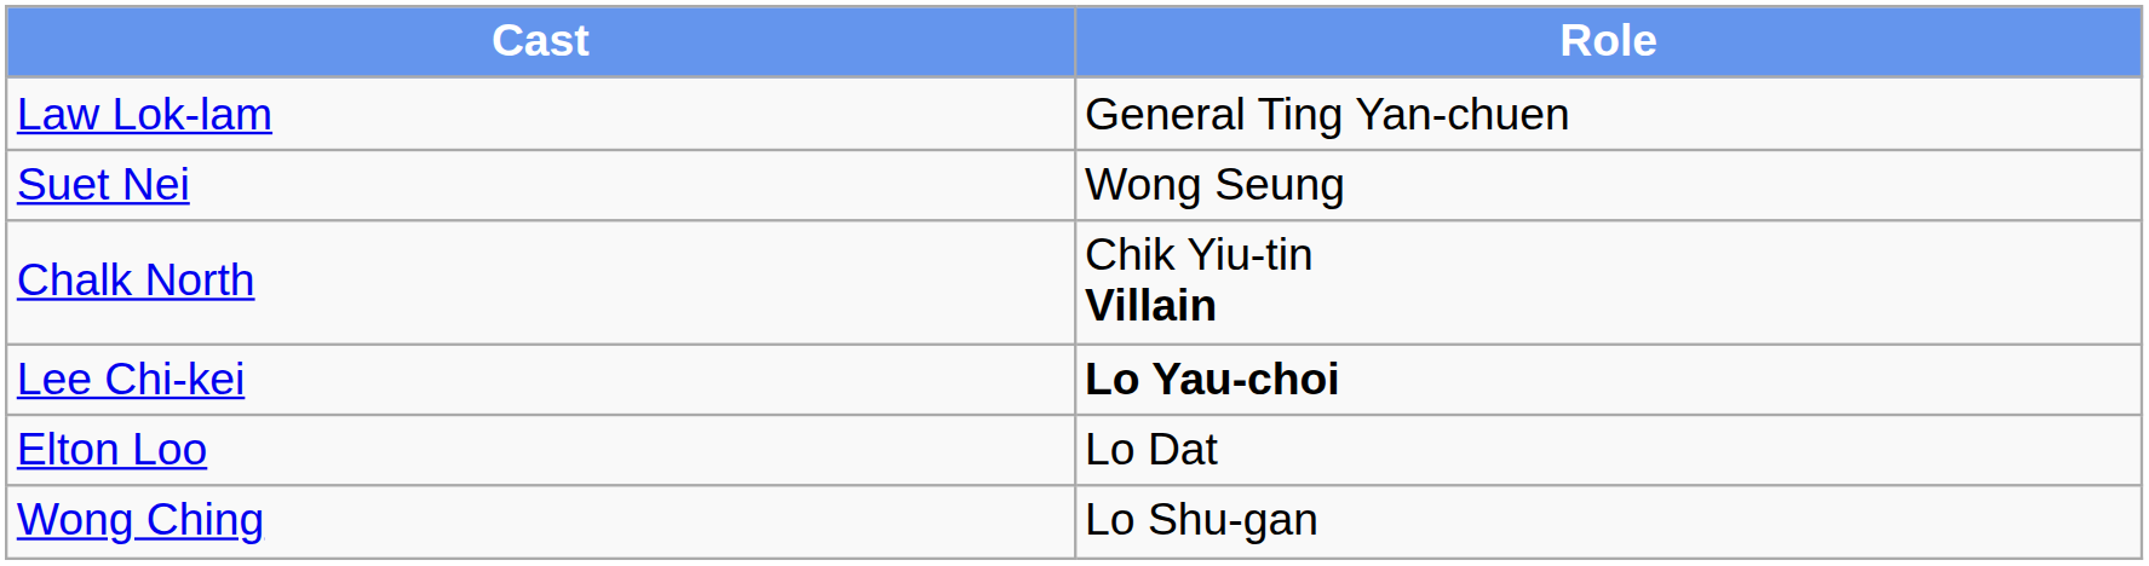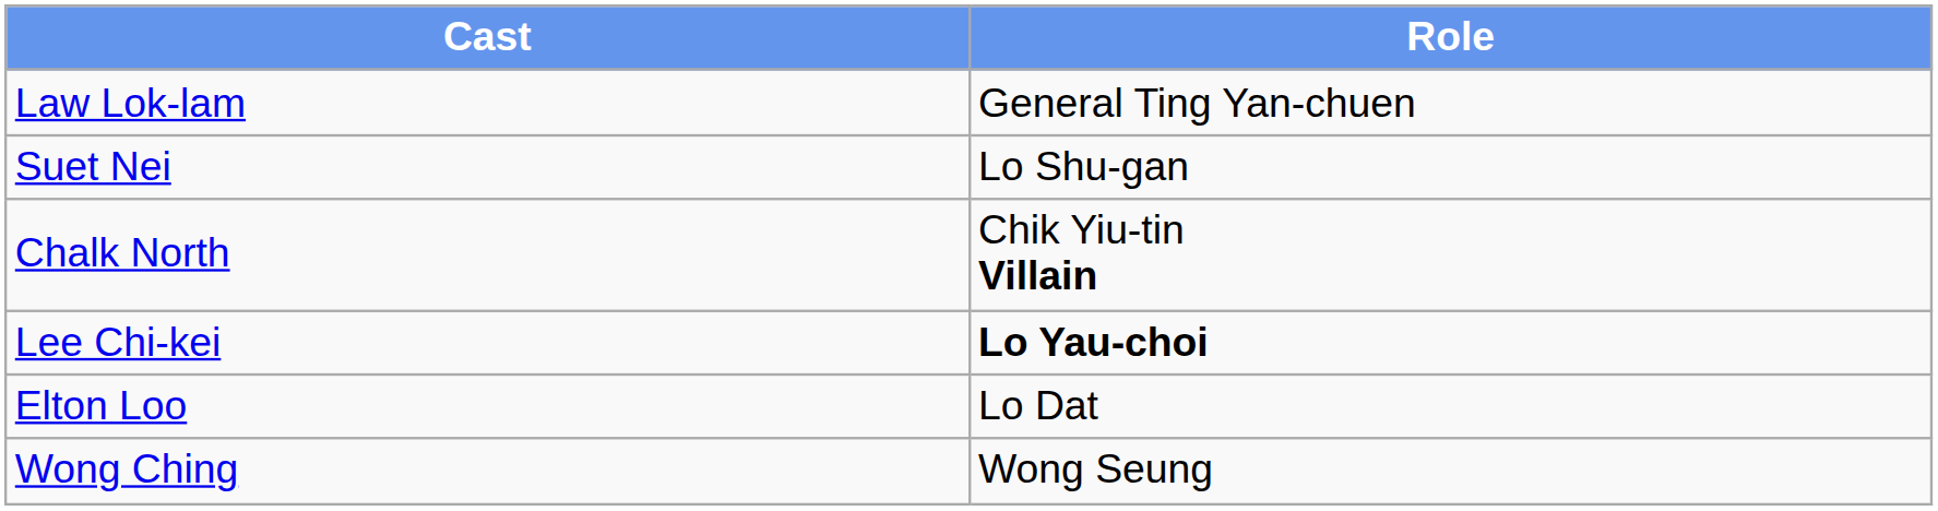Suet Nei | Role: Wong Seung -> Lo Shu-gan
Wong Ching | Role: Lo Shu-gan -> Wong Seung
